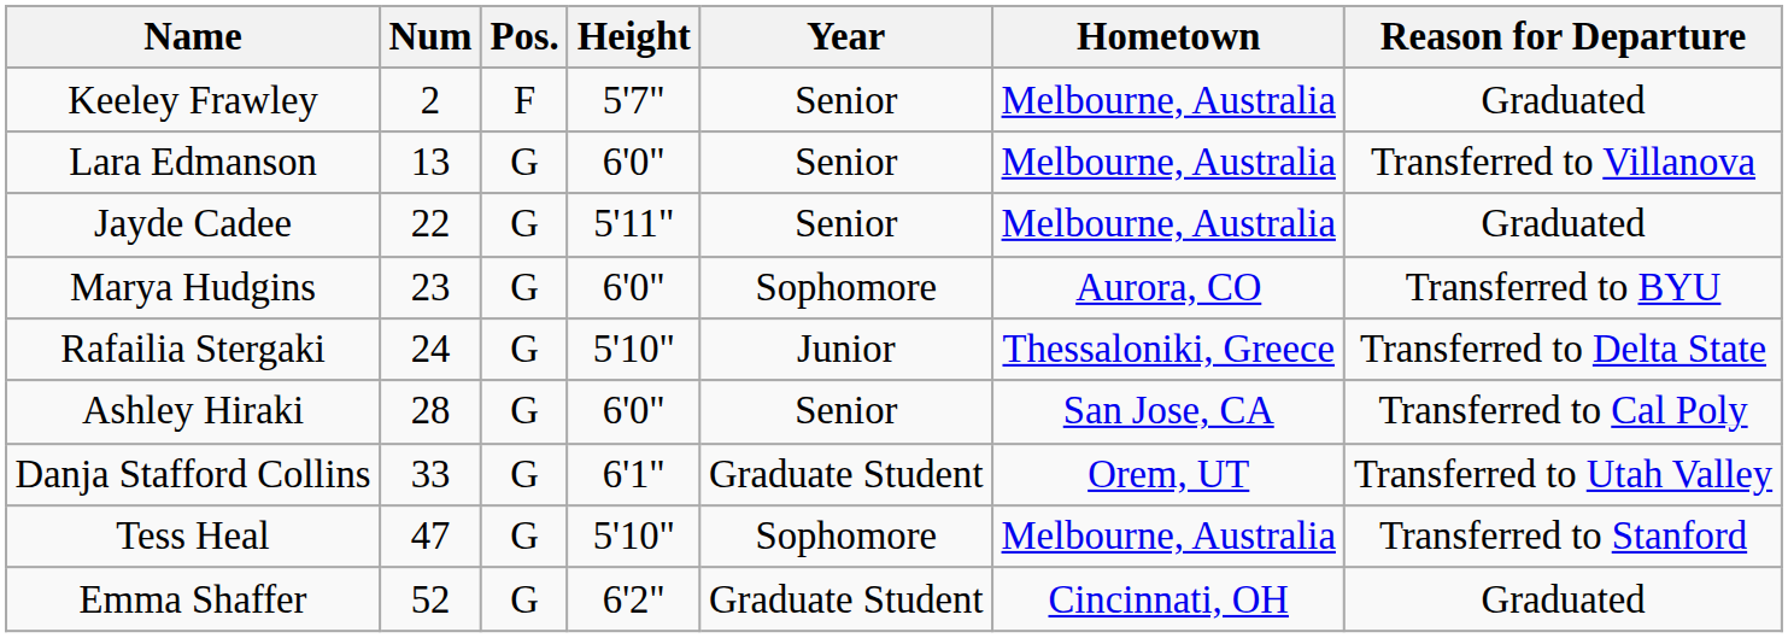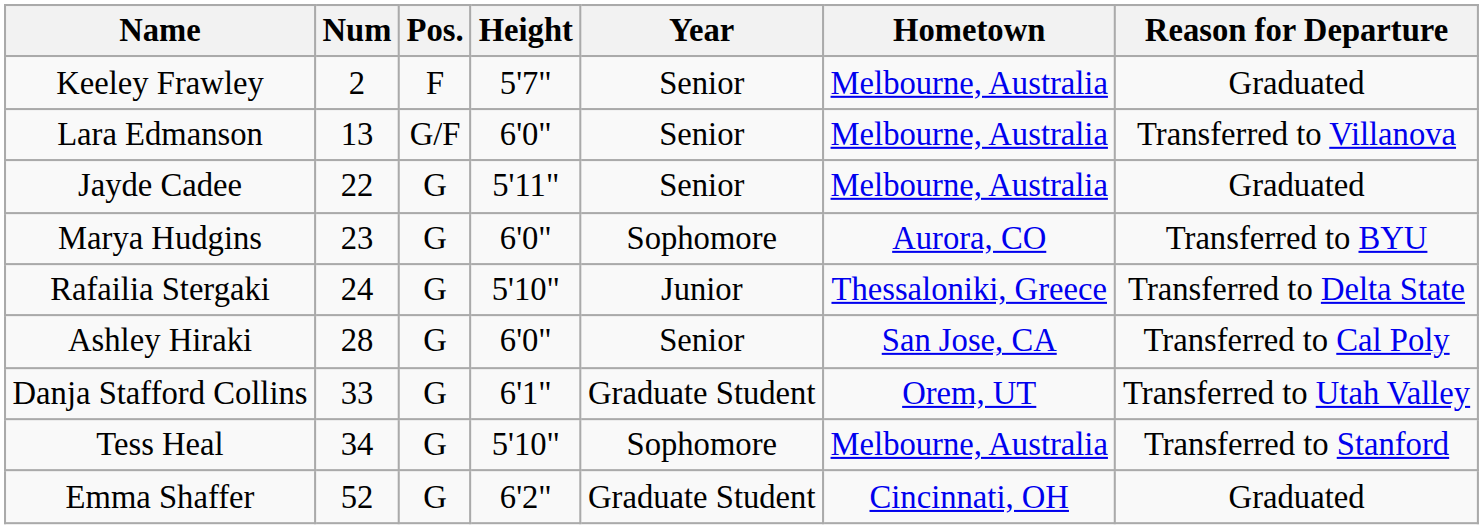Lara Edmanson | Pos.: G -> G/F
Tess Heal | Num: 47 -> 34
